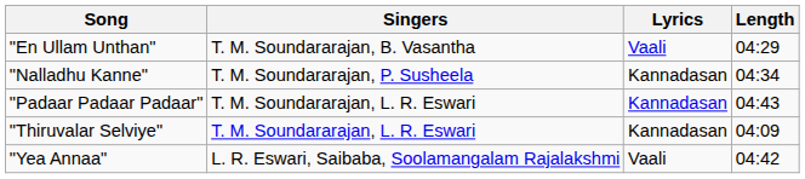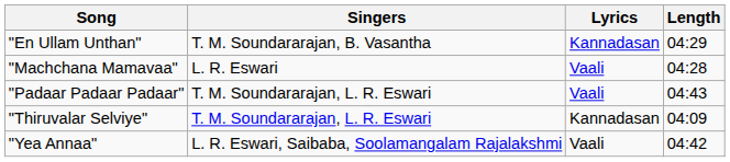"En Ullam Unthan" | Lyrics: Vaali -> Kannadasan
+ row: "Machchana Mamavaa" | L. R. Eswari | Vaali | 04:28
- row: "Nalladhu Kanne" | T. M. Soundararajan, P. Susheela | Kannadasan | 04:34
"Padaar Padaar Padaar" | Lyrics: Kannadasan -> Vaali
